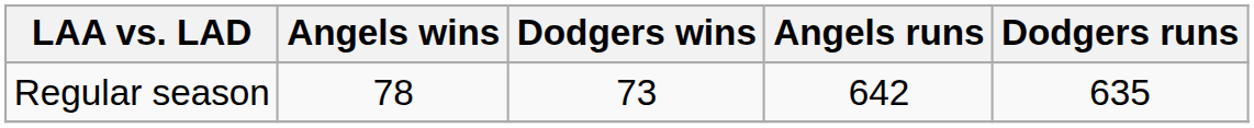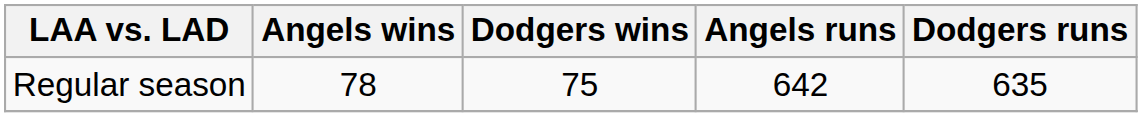Regular season | Dodgers wins: 73 -> 75
